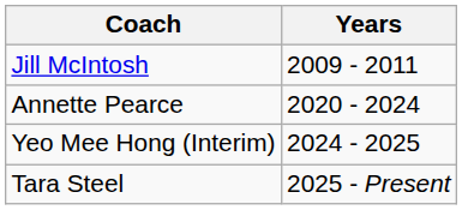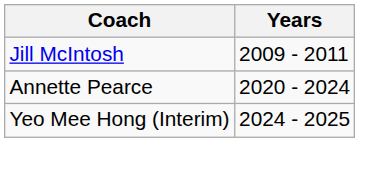- row: Tara Steel | 2025 - Present
